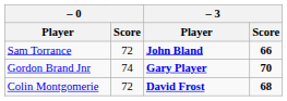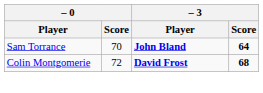Sam Torrance | – 0 / Score: 72 -> 70
Sam Torrance | – 3 / Score: 66 -> 64
- row: Gordon Brand Jnr | 74 | Gary Player | 70
